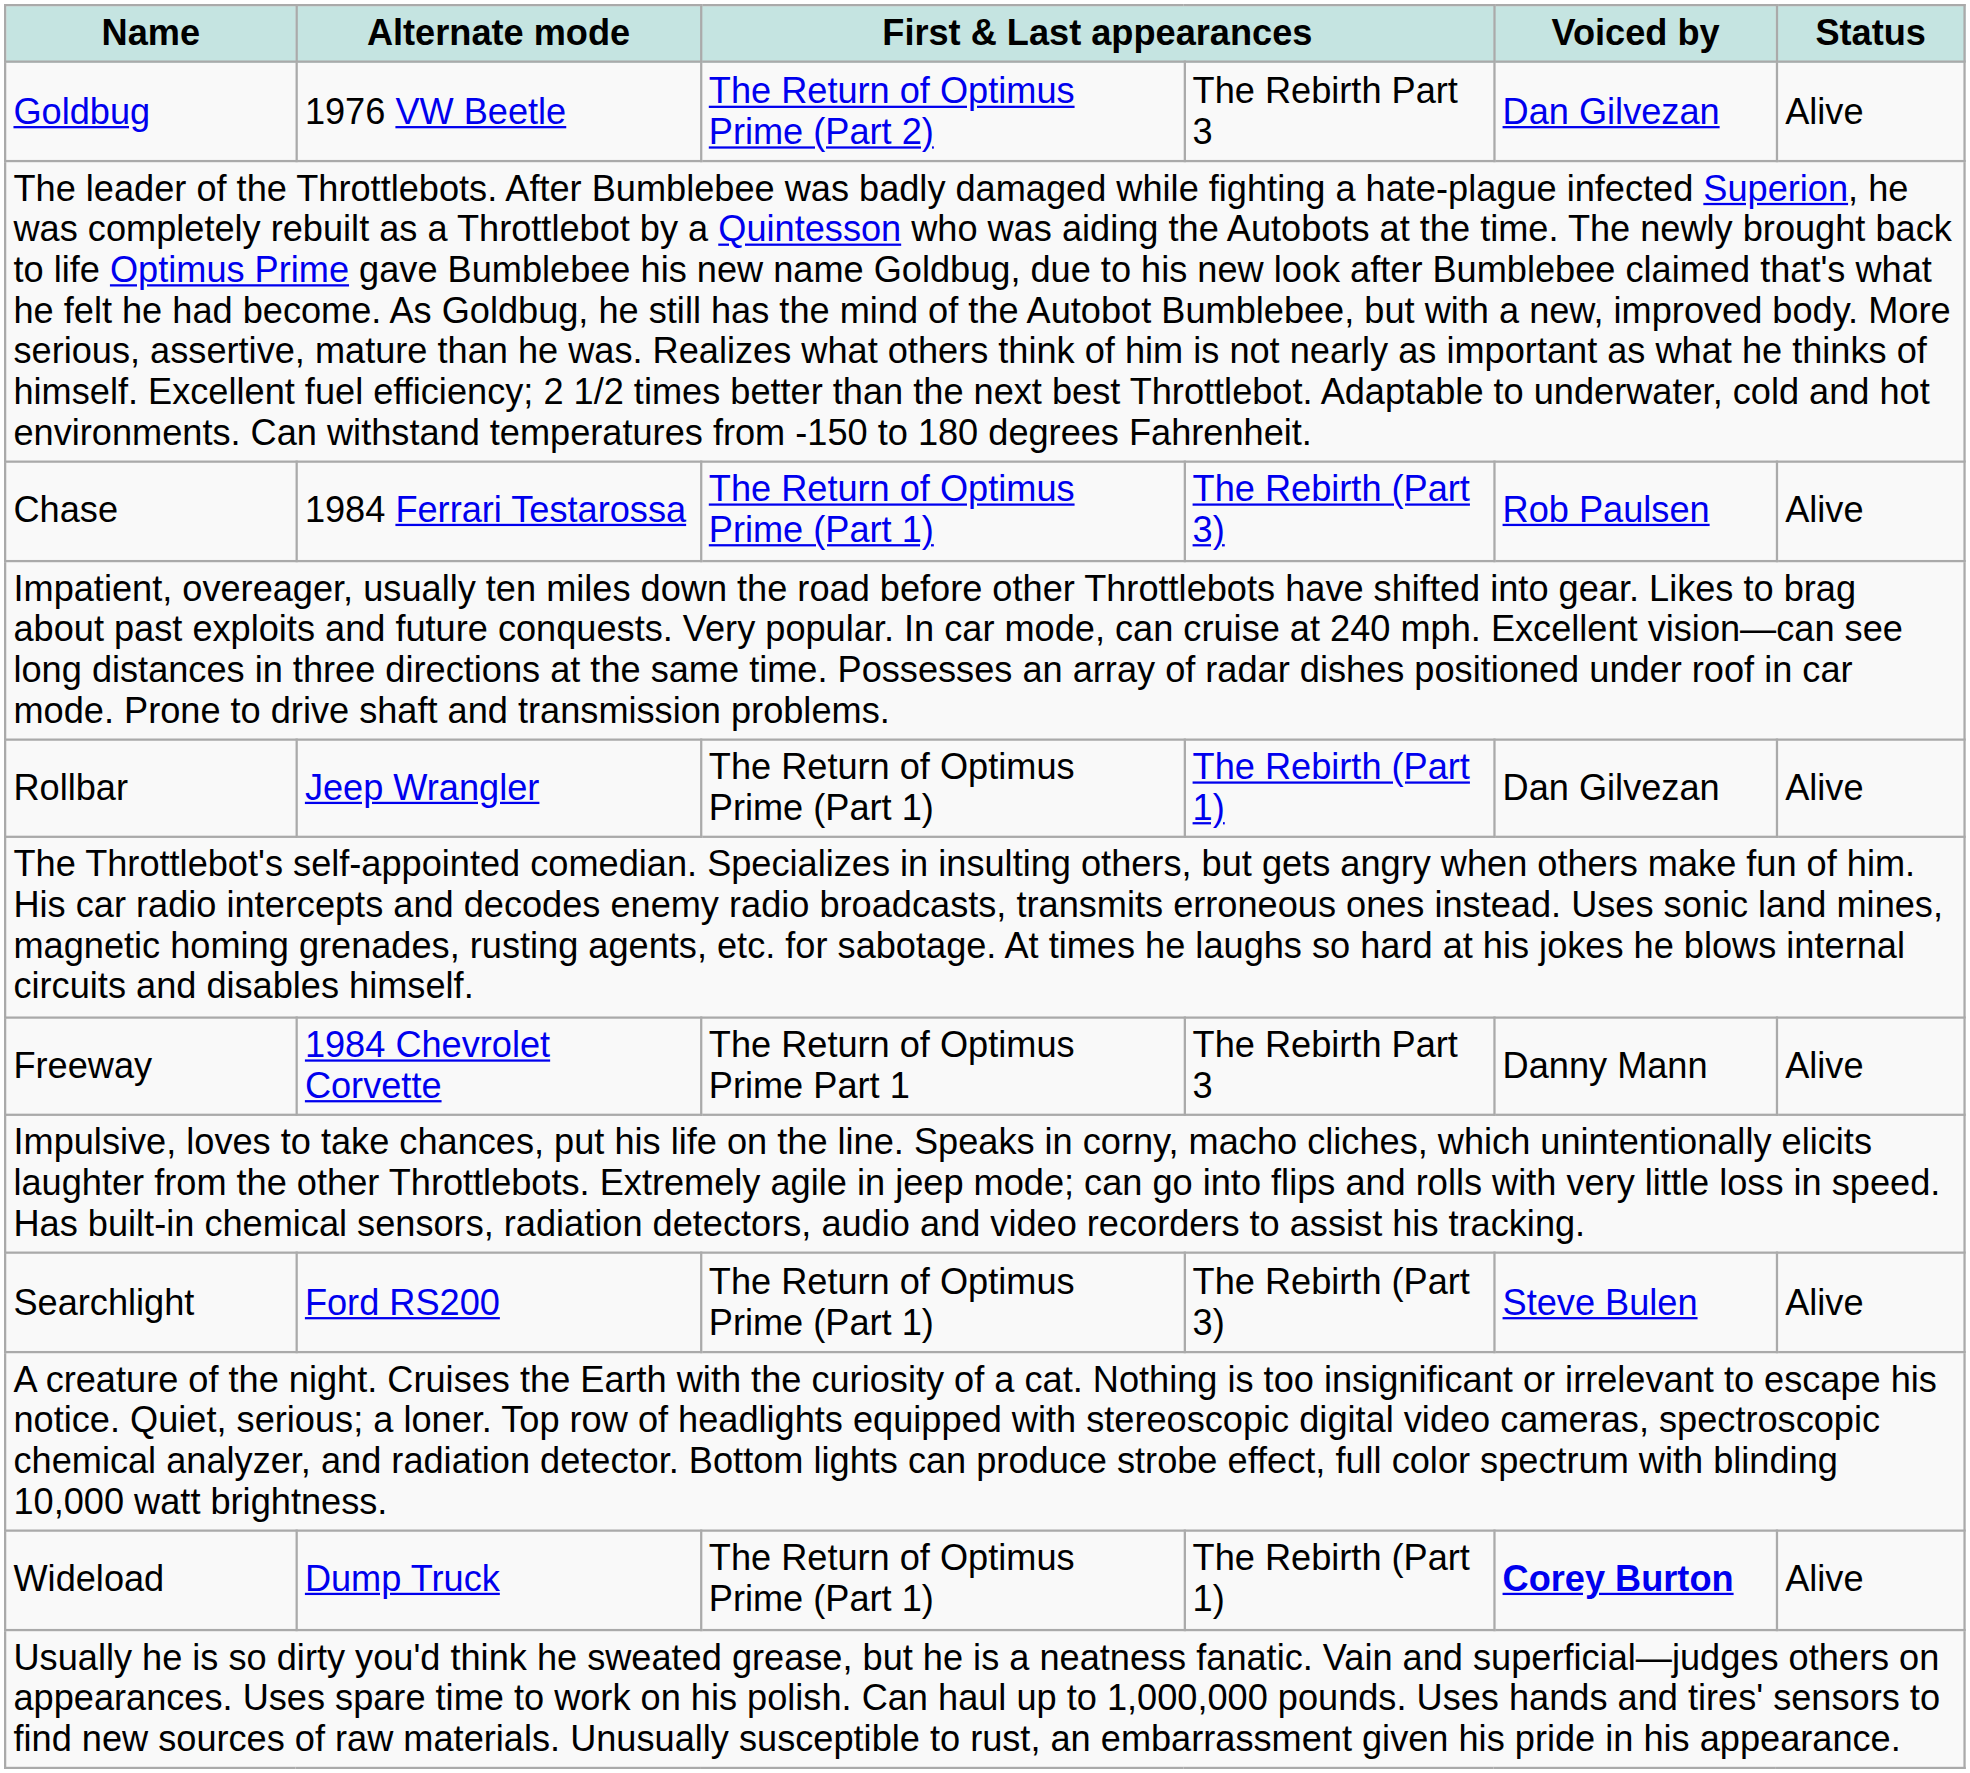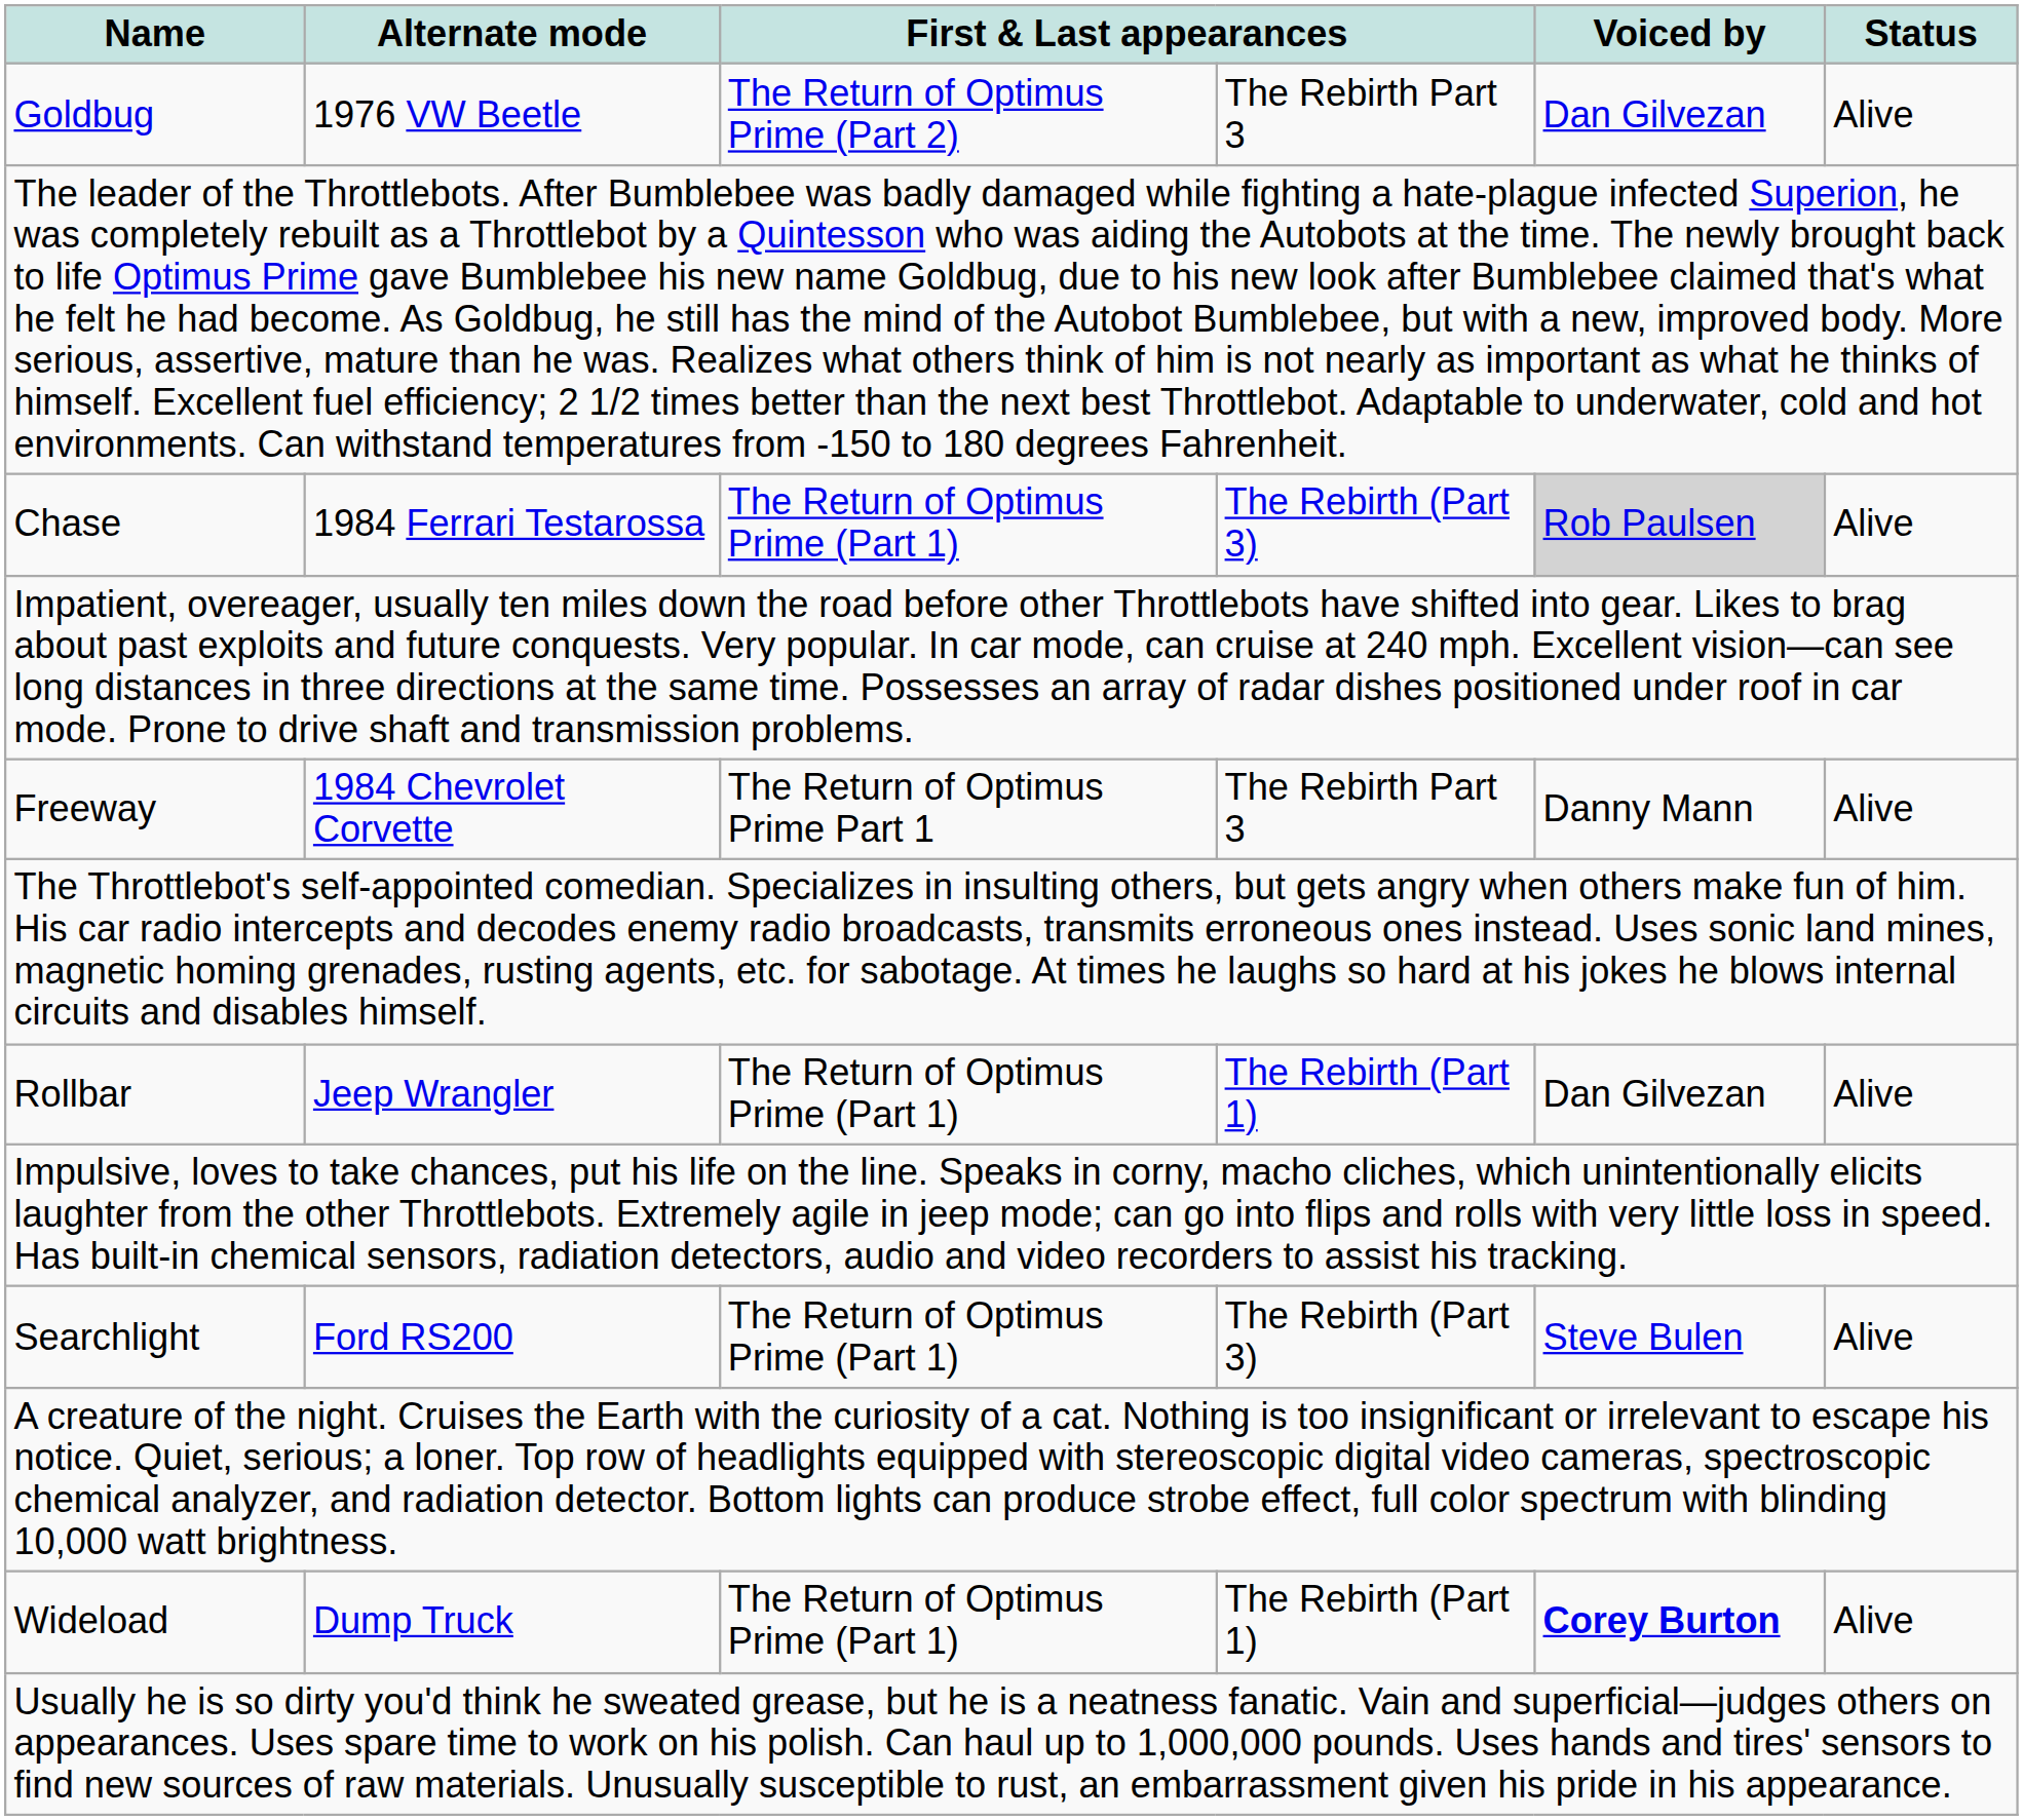Chase | Voiced by: no background -> lightgrey background
rows swapped: Freeway <-> Rollbar
